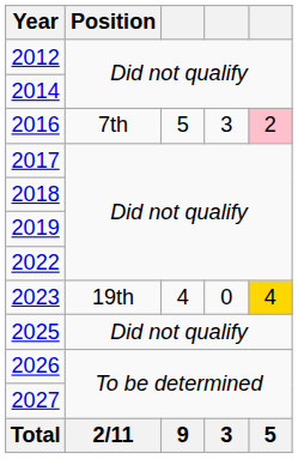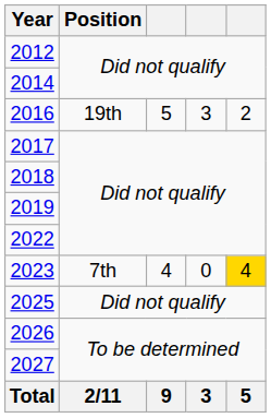2016 | Position: 7th -> 19th
2016 | column 5: pink background -> no background
2023 | Position: 19th -> 7th
